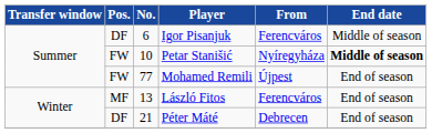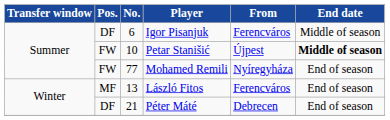Petar Stanišić | From: Nyíregyháza -> Újpest
Mohamed Remili | From: Újpest -> Nyíregyháza
